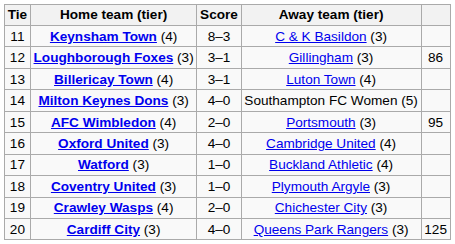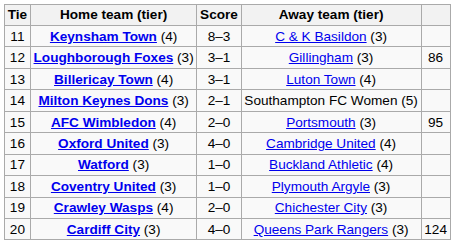Milton Keynes Dons (3) | Score: 4–0 -> 2–1
Cardiff City (3) | column 5: 125 -> 124
